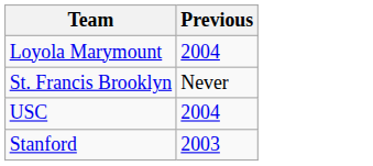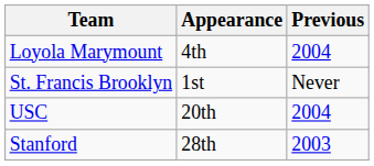+ column: Appearance | 4th | 1st | 20th | 28th
